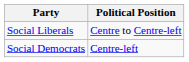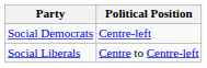rows swapped: Social Democrats <-> Social Liberals
